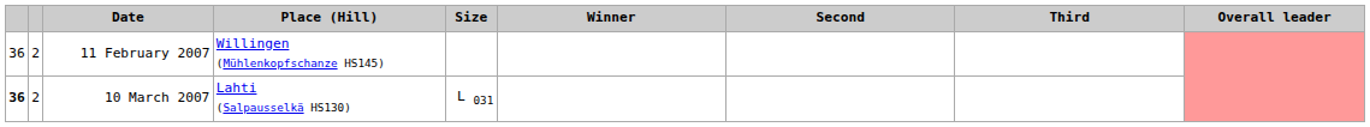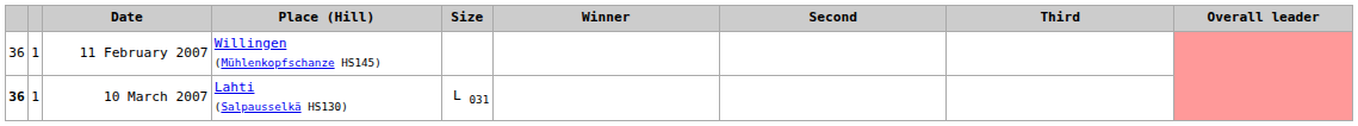11 February 2007 | column 2: 2 -> 1
10 March 2007 | column 2: 2 -> 1
